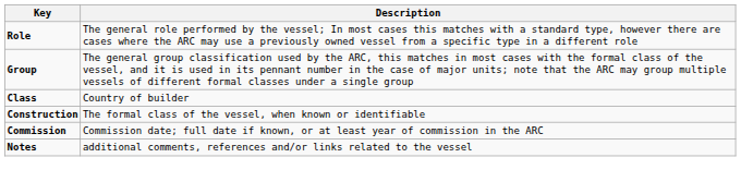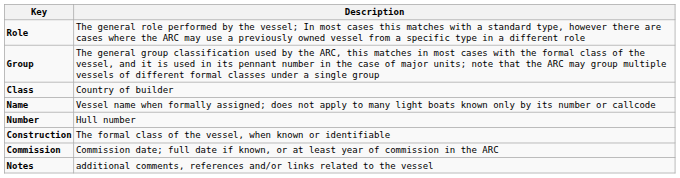+ row: Name | Vessel name when formally assigned; does not apply to many light boats known only by its number or callcode
+ row: Number | Hull number
